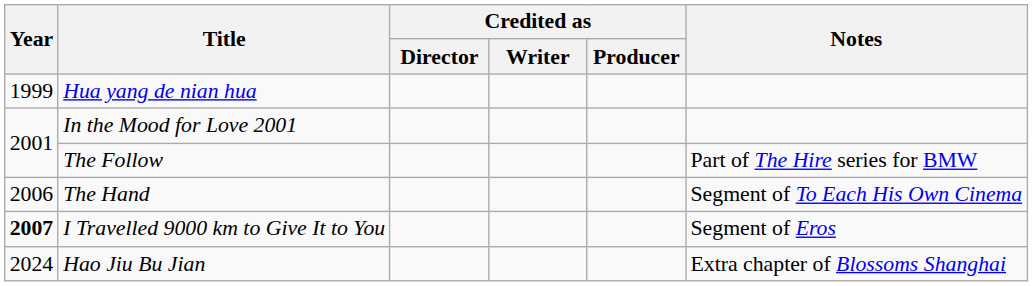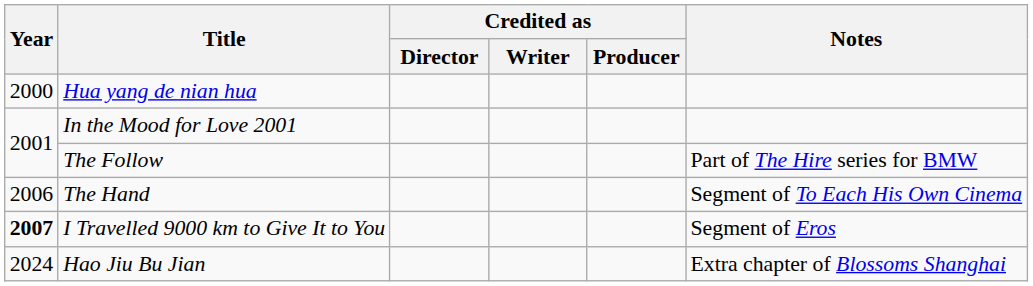Hua yang de nian hua | Year: 1999 -> 2000
